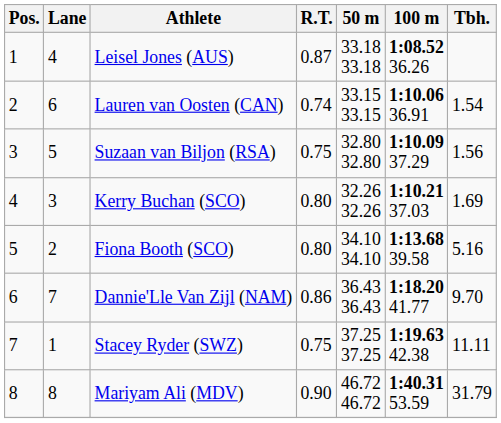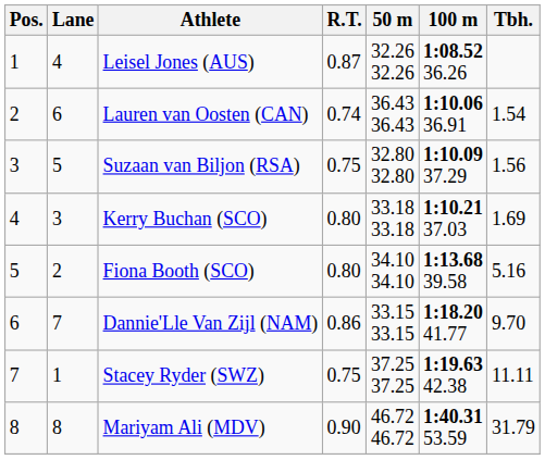Leisel Jones (AUS) | 50 m: 33.18 33.18 -> 32.26 32.26
Lauren van Oosten (CAN) | 50 m: 33.15 33.15 -> 36.43 36.43
Kerry Buchan (SCO) | 50 m: 32.26 32.26 -> 33.18 33.18
Dannie'Lle Van Zijl (NAM) | 50 m: 36.43 36.43 -> 33.15 33.15
